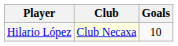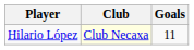Hilario López | Goals: 10 -> 11
